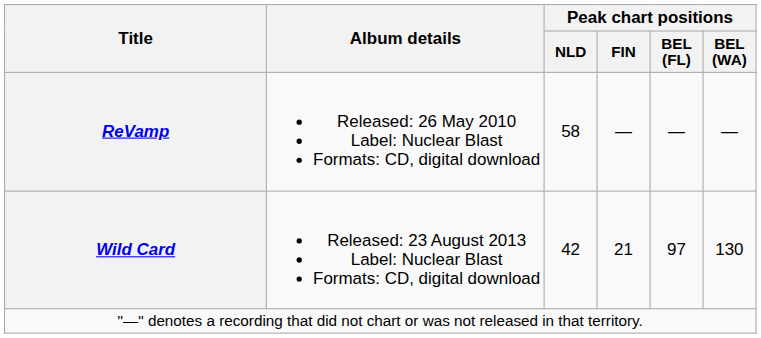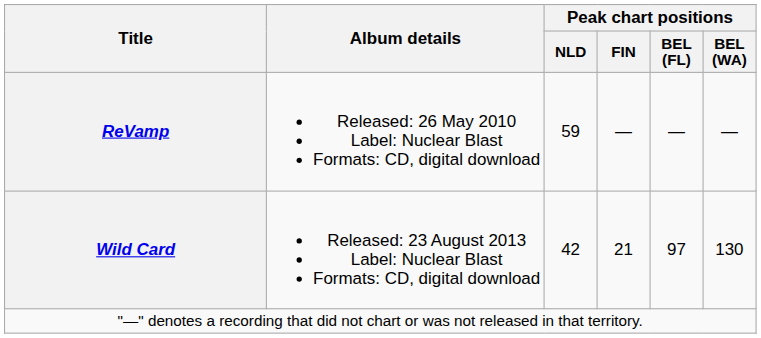ReVamp | Peak chart positions / NLD: 58 -> 59
